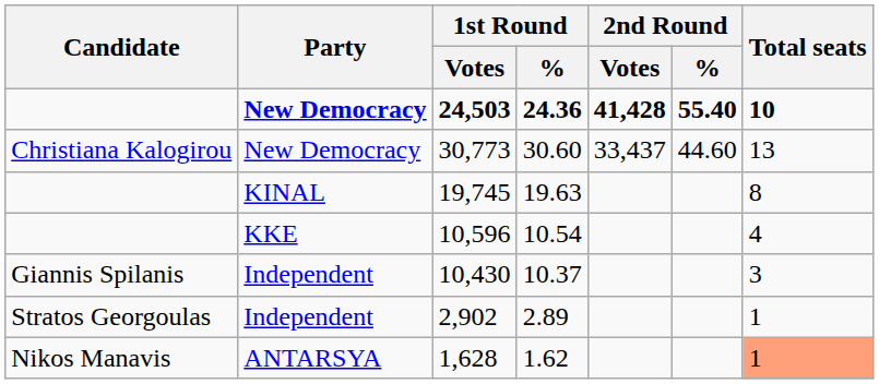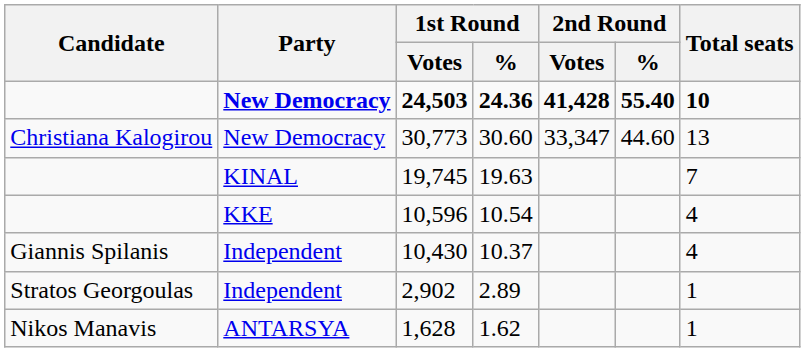30,773 | 2nd Round / Votes: 33,437 -> 33,347
19,745 | Total seats: 8 -> 7
10,430 | Total seats: 3 -> 4
1,628 | Total seats: lightsalmon background -> no background
